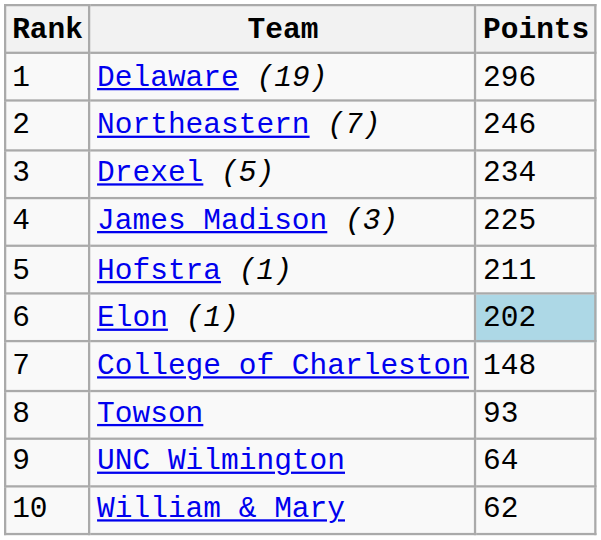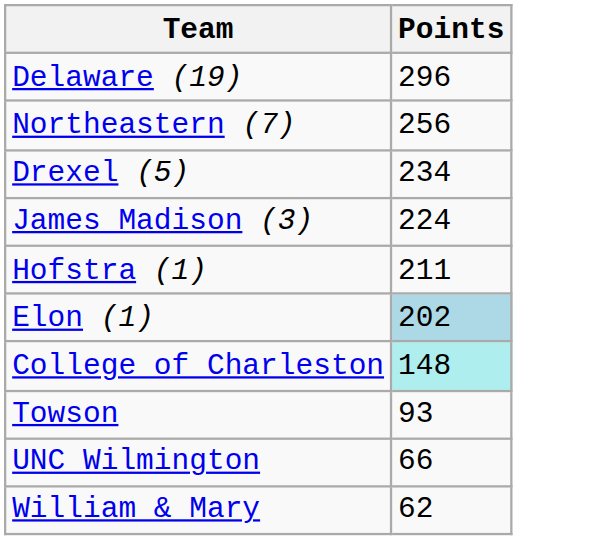- column: Rank | 1 | 2 | 3 | 4 | 5 | 6 | 7 | 8 | 9 | 10
Northeastern (7) | Points: 246 -> 256
James Madison (3) | Points: 225 -> 224
College of Charleston | Points: no background -> paleturquoise background
UNC Wilmington | Points: 64 -> 66
